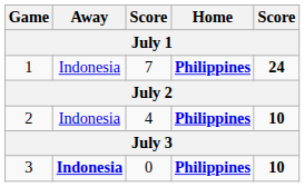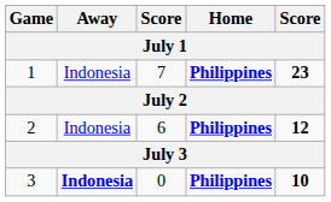1 | column 5: 24 -> 23
2 | column 3: 4 -> 6
2 | column 5: 10 -> 12
